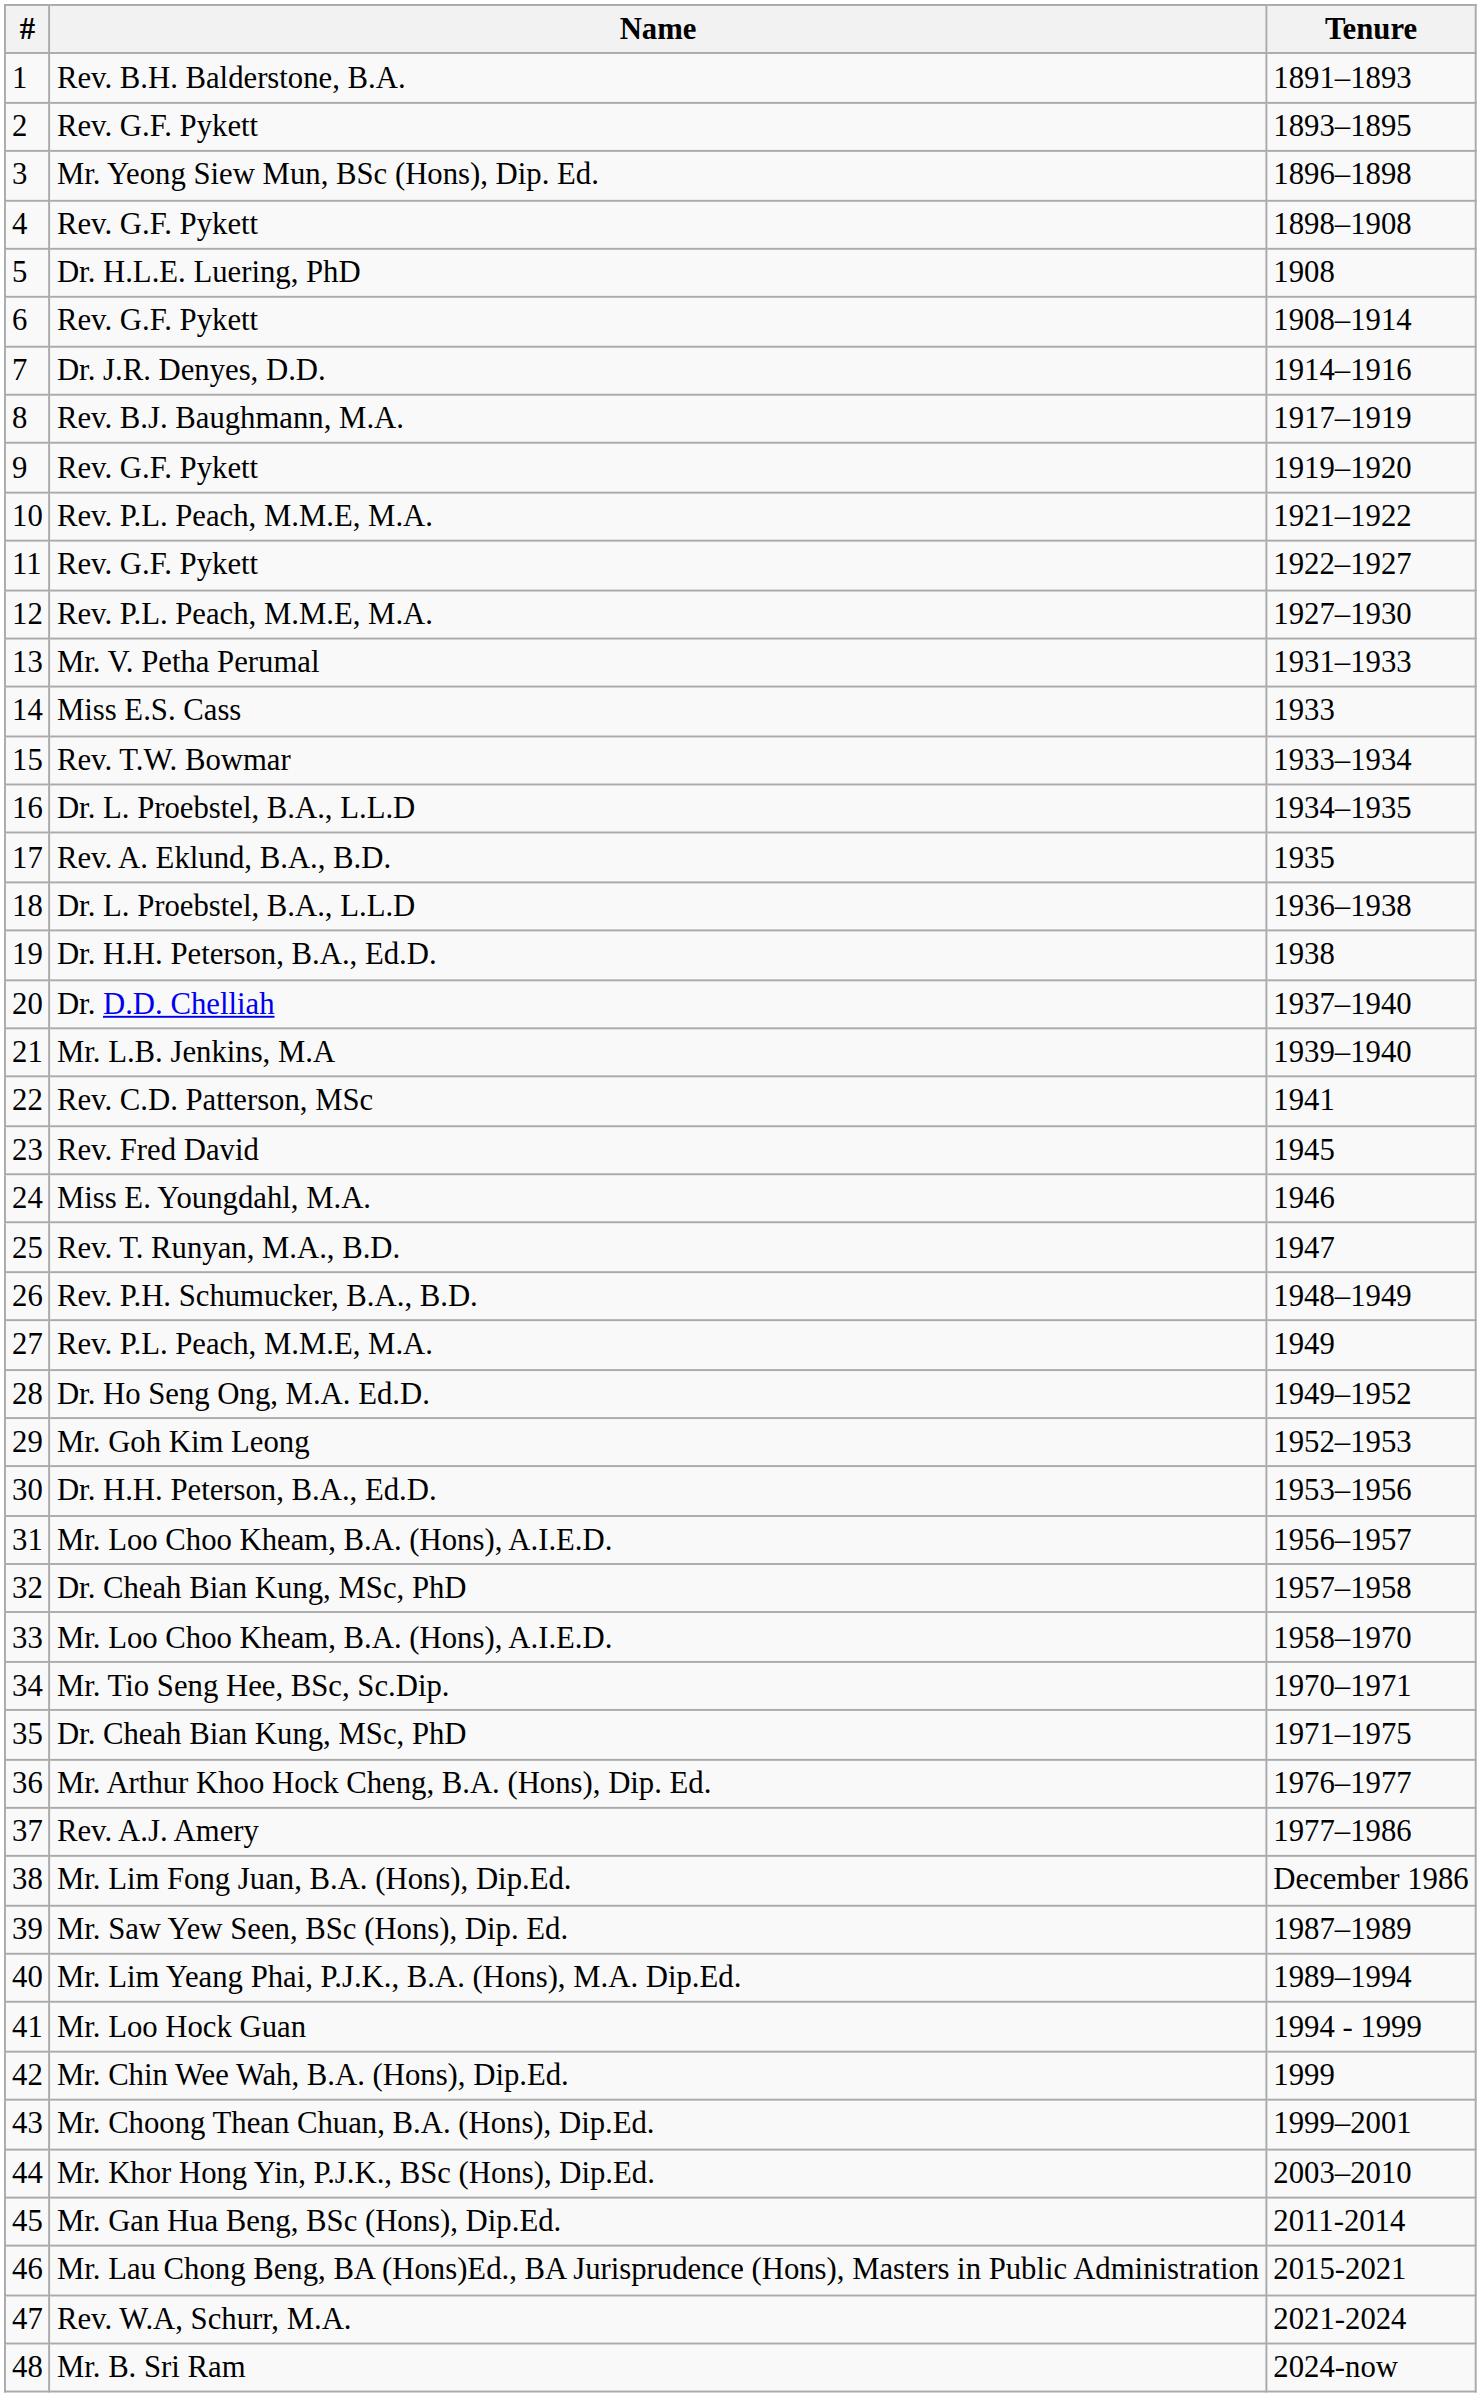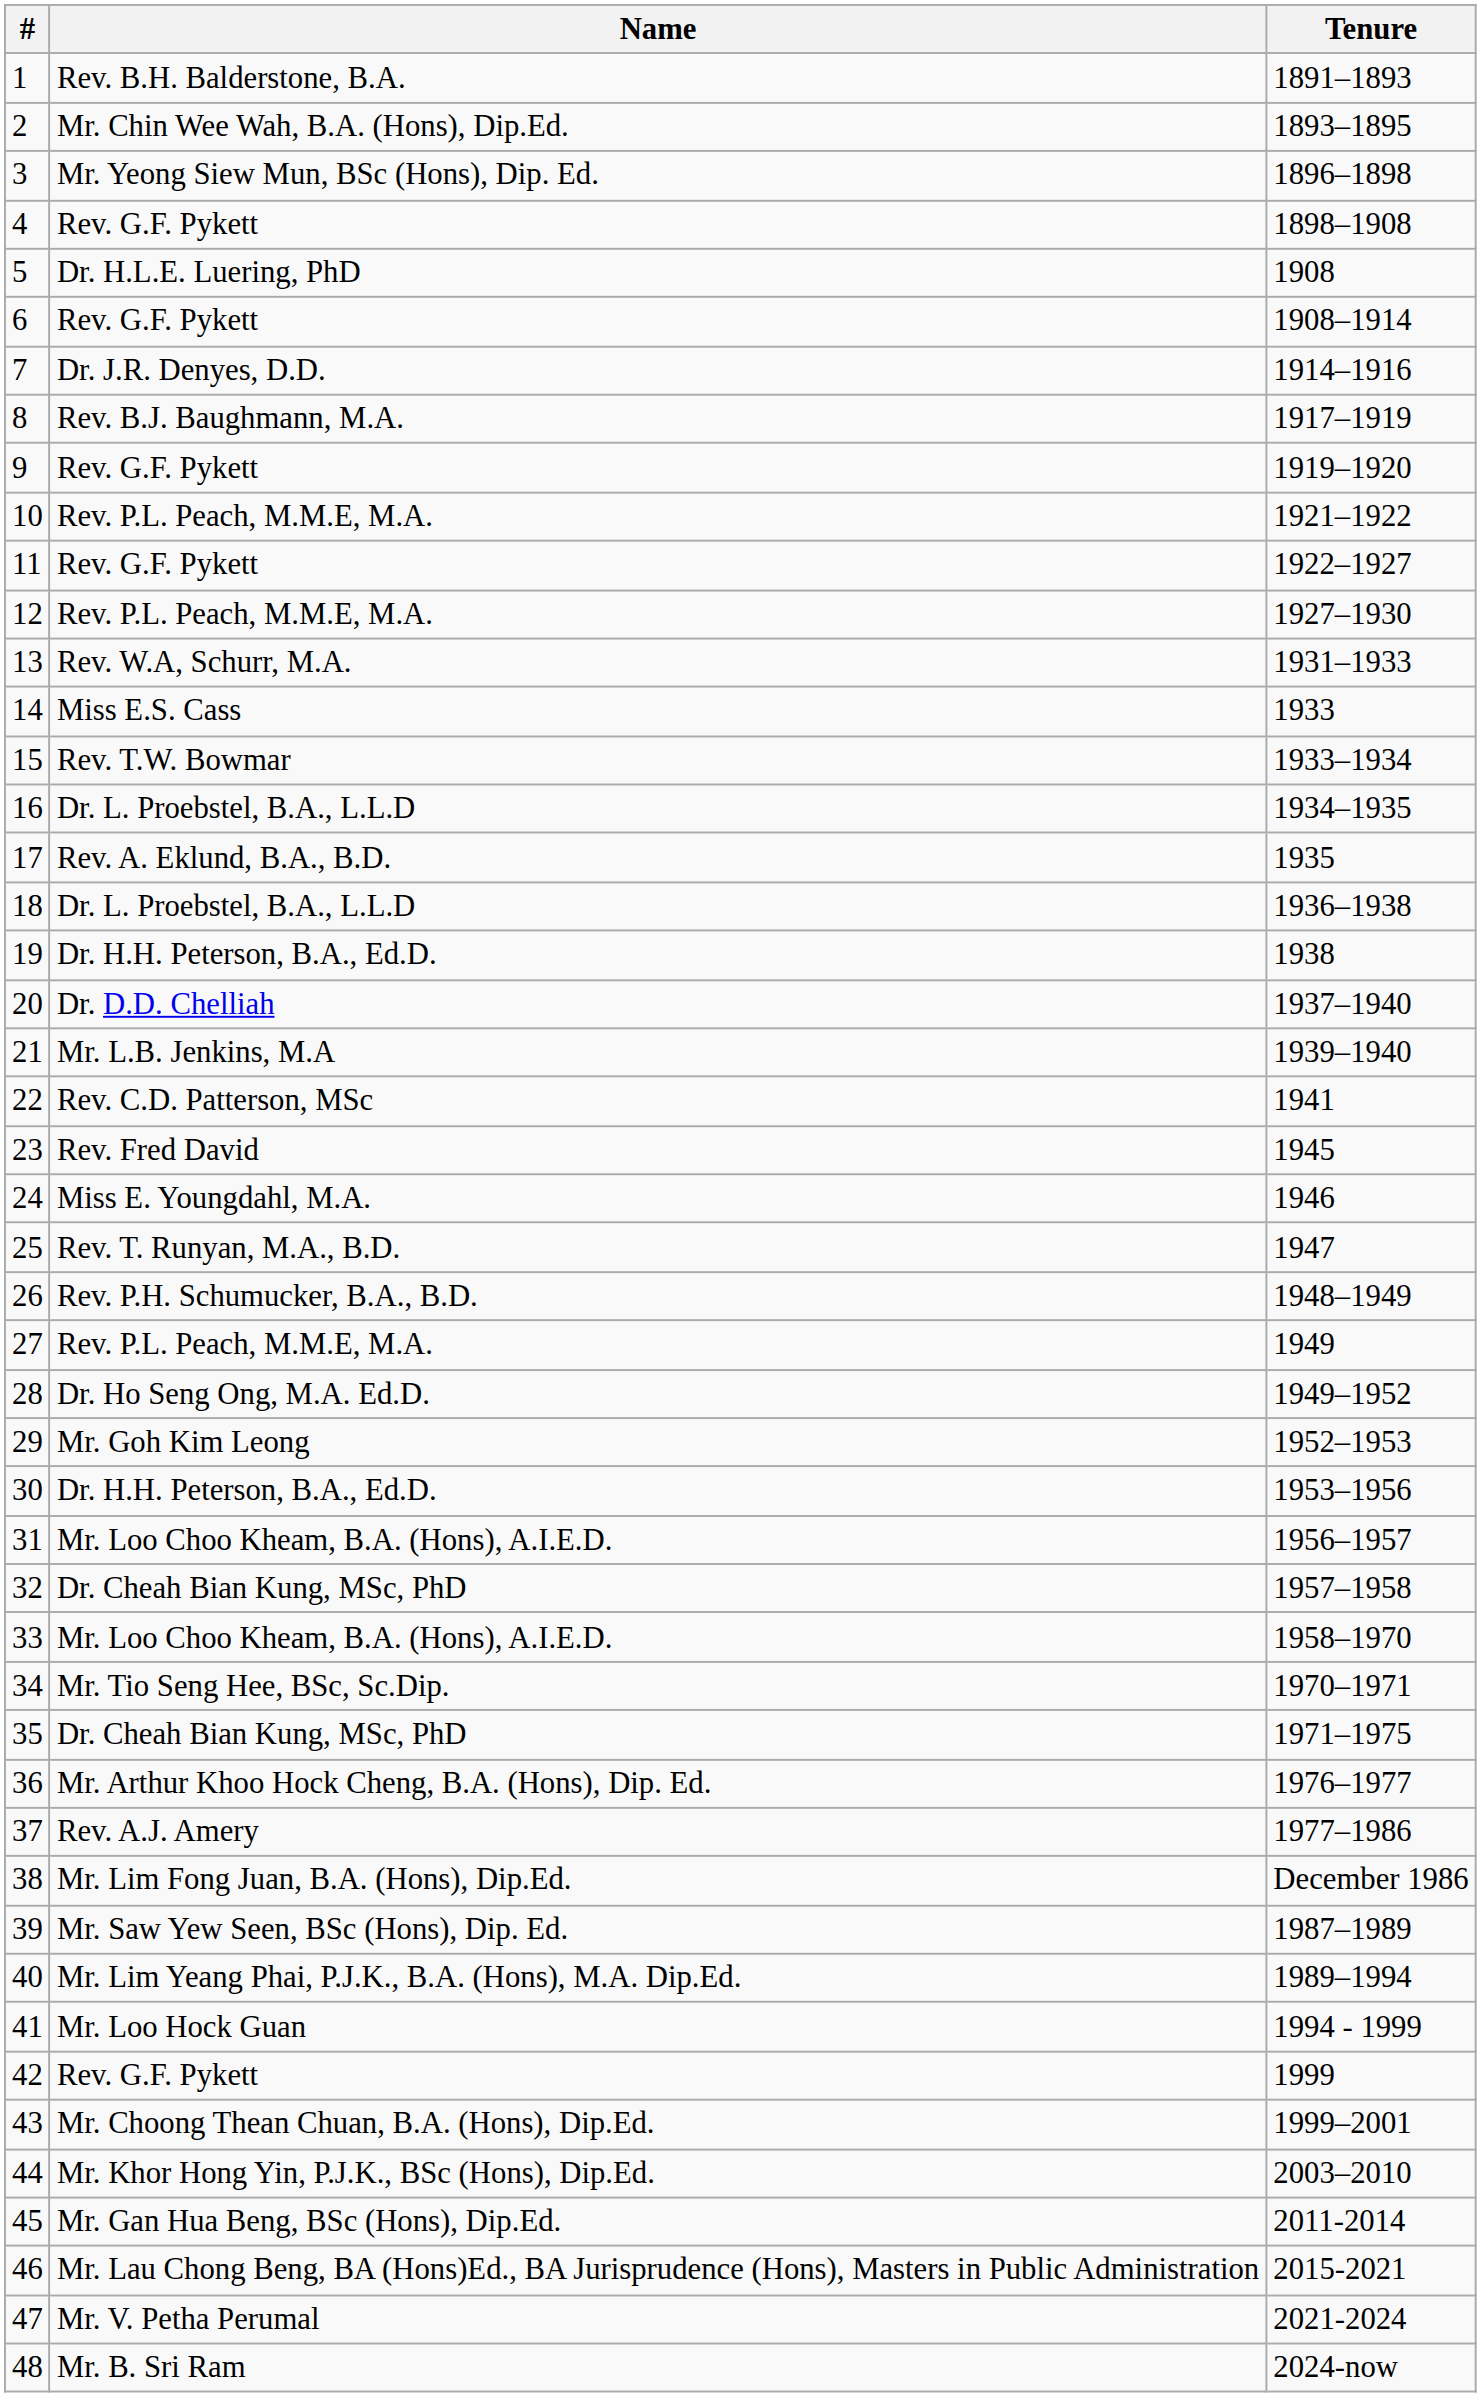2 | Name: Rev. G.F. Pykett -> Mr. Chin Wee Wah, B.A. (Hons), Dip.Ed.
13 | Name: Mr. V. Petha Perumal -> Rev. W.A, Schurr, M.A.
42 | Name: Mr. Chin Wee Wah, B.A. (Hons), Dip.Ed. -> Rev. G.F. Pykett
47 | Name: Rev. W.A, Schurr, M.A. -> Mr. V. Petha Perumal
